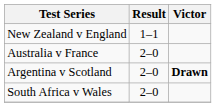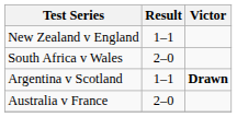rows swapped: South Africa v Wales <-> Australia v France
Argentina v Scotland | Result: 2–0 -> 1–1
